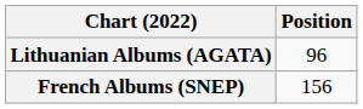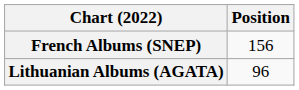rows swapped: French Albums (SNEP) <-> Lithuanian Albums (AGATA)
